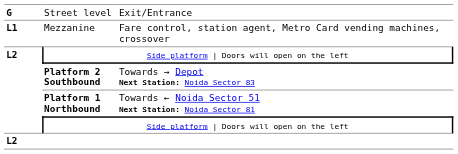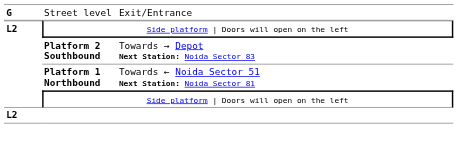- row: L1 | Mezzanine | Fare control, station agent, Metro Card vending machines, crossover
